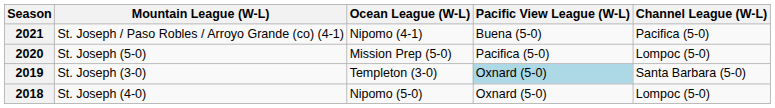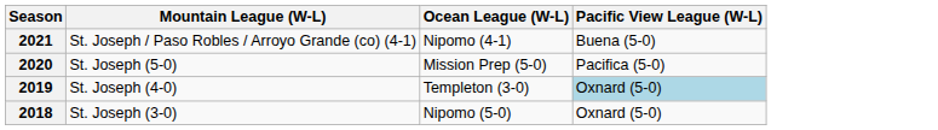- column: Channel League (W-L) | Pacifica (5-0) | Lompoc (5-0) | Santa Barbara (5-0) | Lompoc (5-0)
2019 | Mountain League (W-L): St. Joseph (3-0) -> St. Joseph (4-0)
2018 | Mountain League (W-L): St. Joseph (4-0) -> St. Joseph (3-0)
